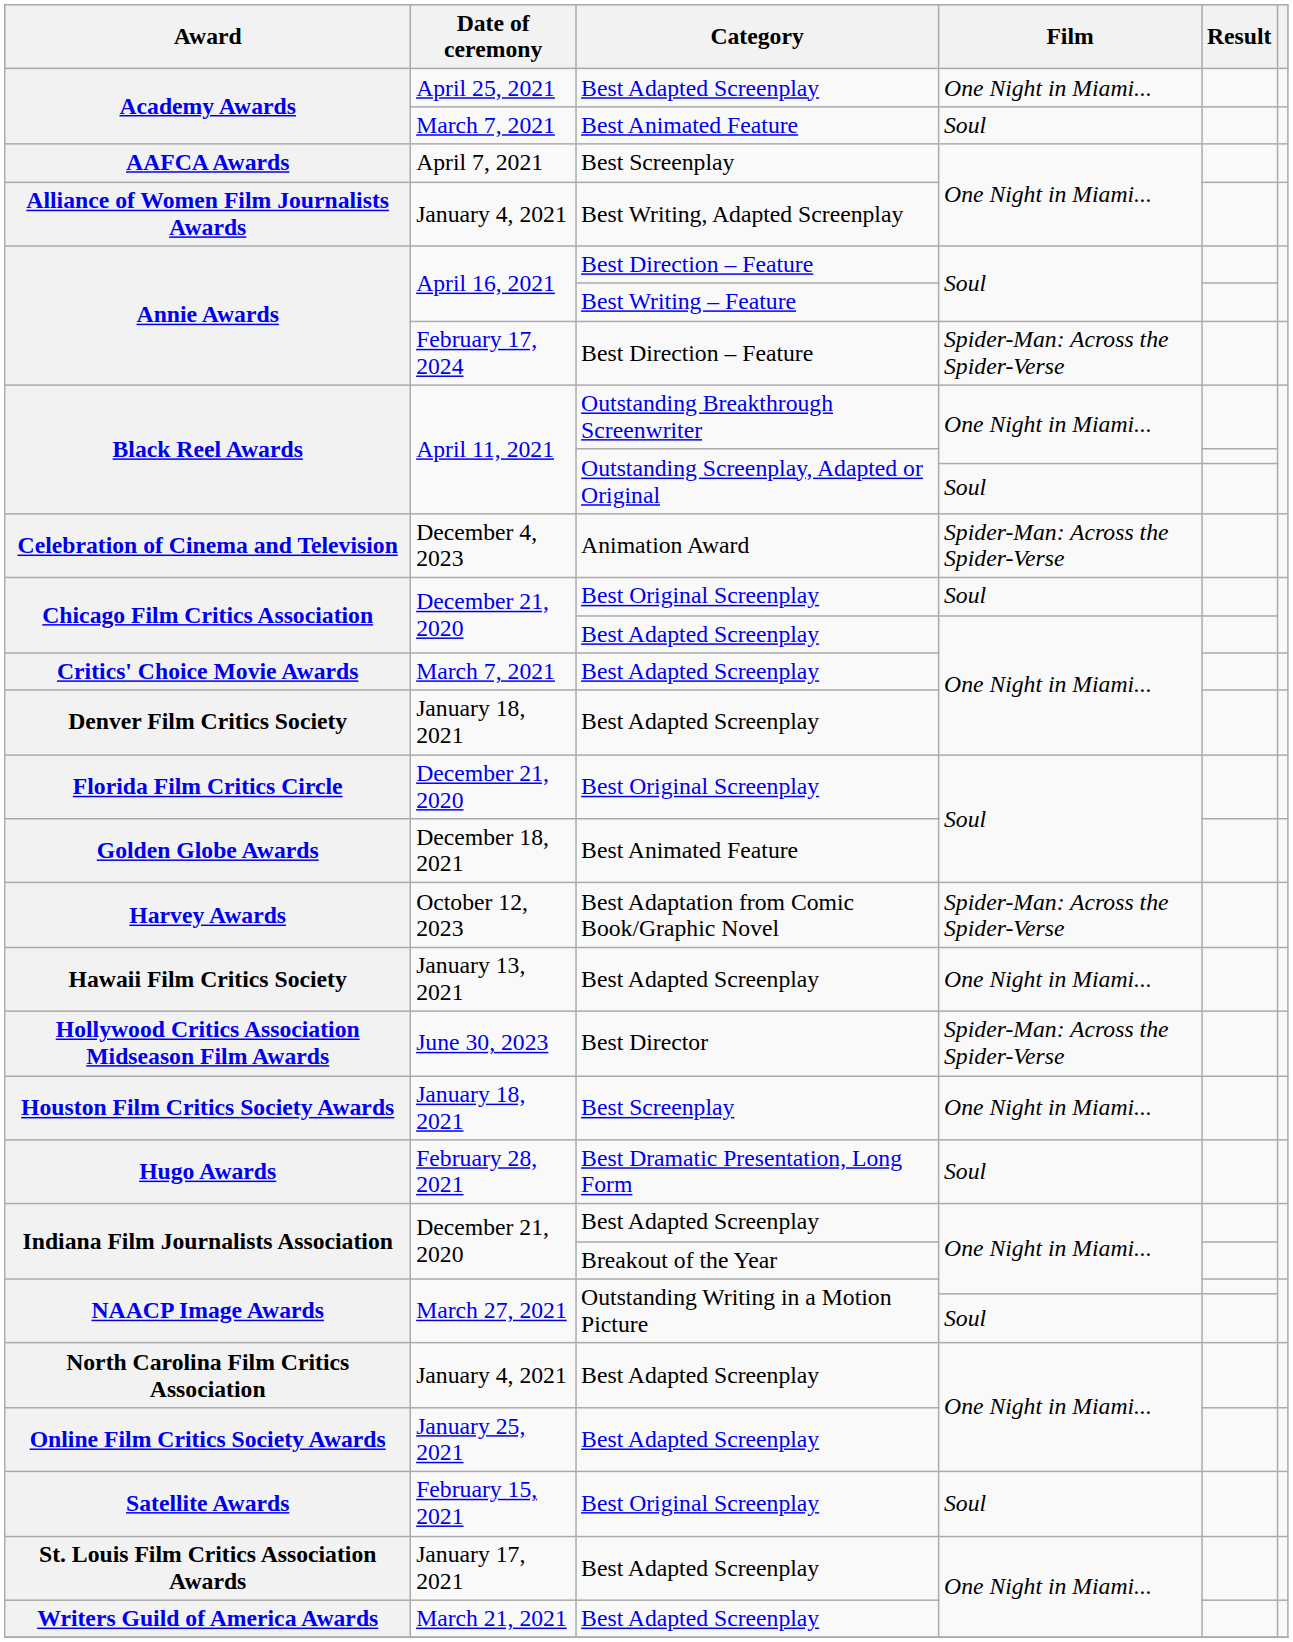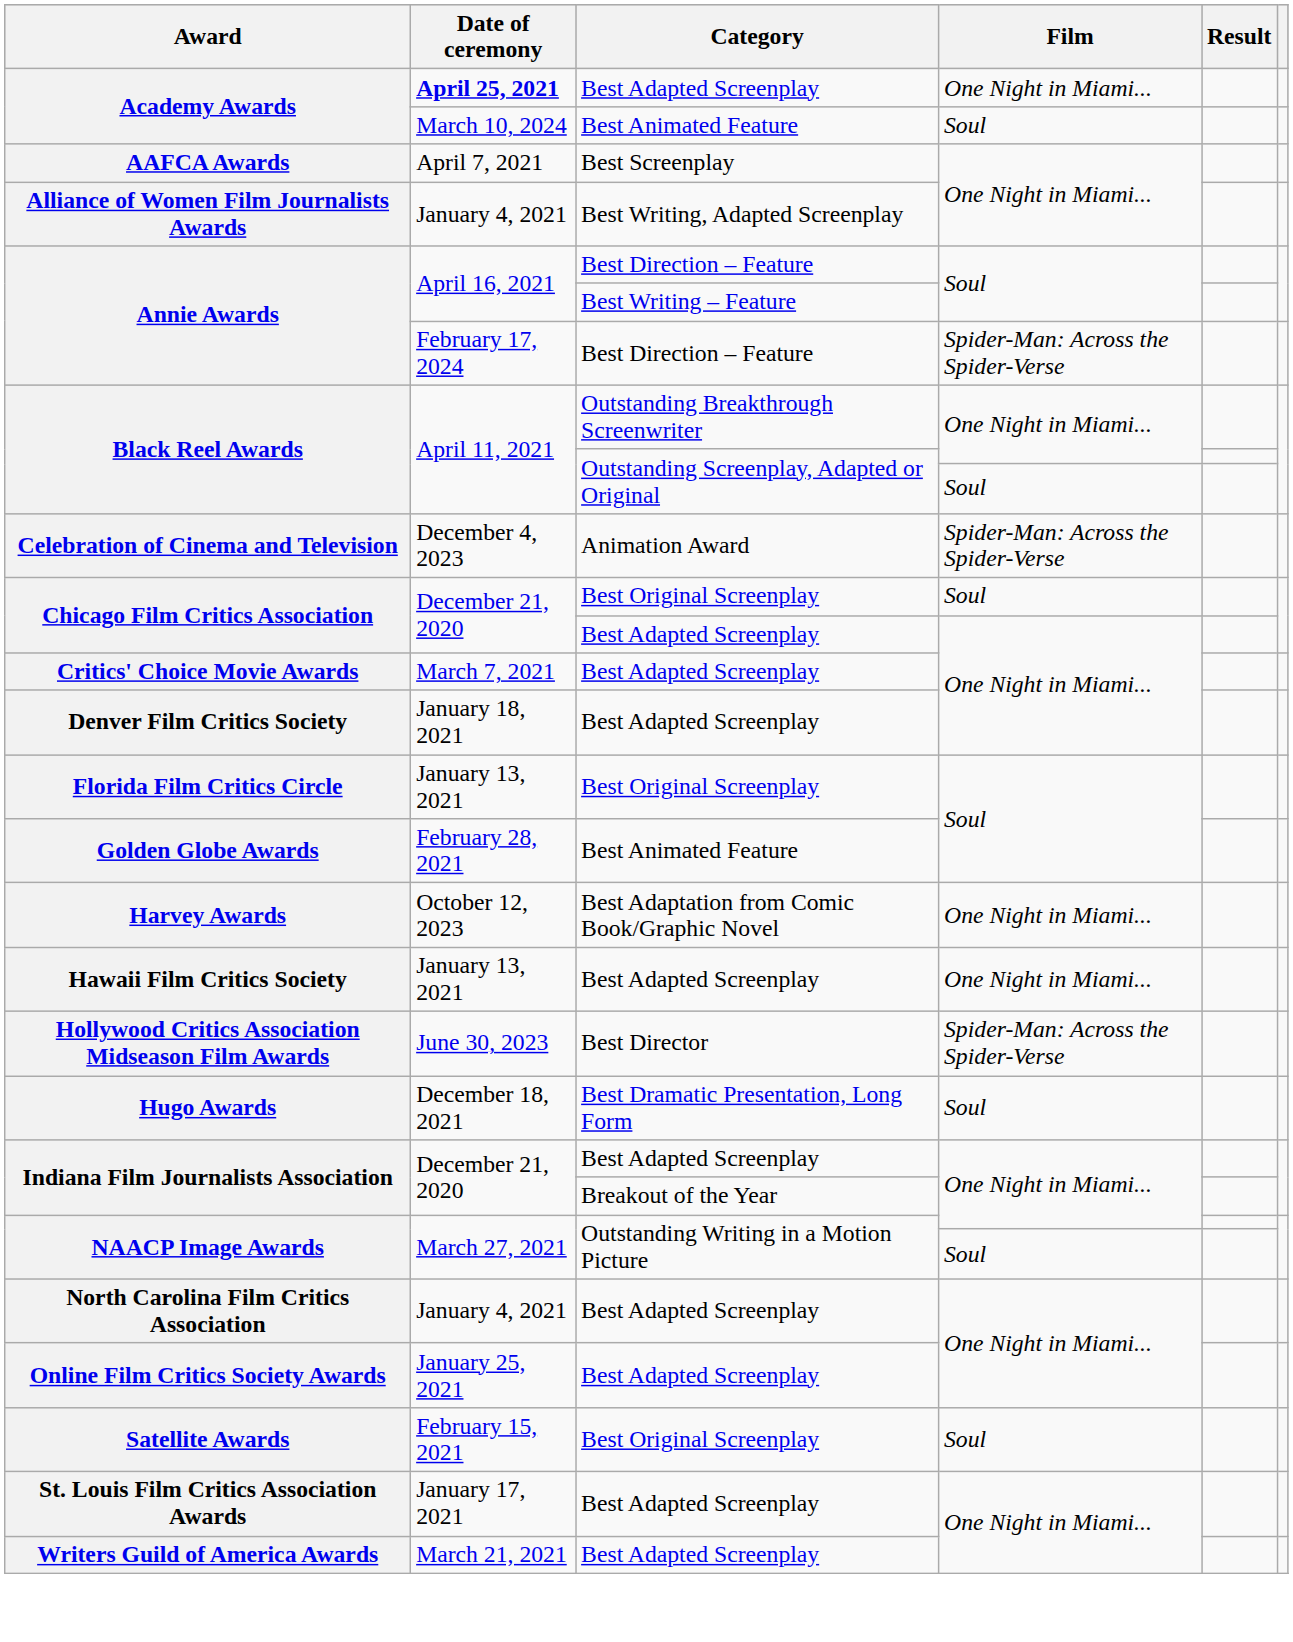Academy Awards / Best Adapted Screenplay | Date of ceremony: normal -> bold
Academy Awards / Best Animated Feature | Date of ceremony: March 7, 2021 -> March 10, 2024
Florida Film Critics Circle | Date of ceremony: December 21, 2020 -> January 13, 2021
Golden Globe Awards | Date of ceremony: December 18, 2021 -> February 28, 2021
Harvey Awards | Film: Spider-Man: Across the Spider-Verse -> One Night in Miami...
- row: Houston Film Critics Society Awards | January 18, 2021 | Best Screenplay | One Night in Miami...
Hugo Awards | Date of ceremony: February 28, 2021 -> December 18, 2021
